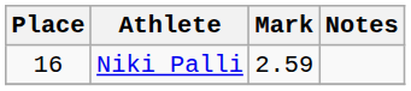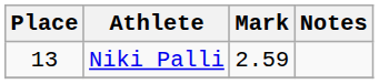Niki Palli | Place: 16 -> 13
